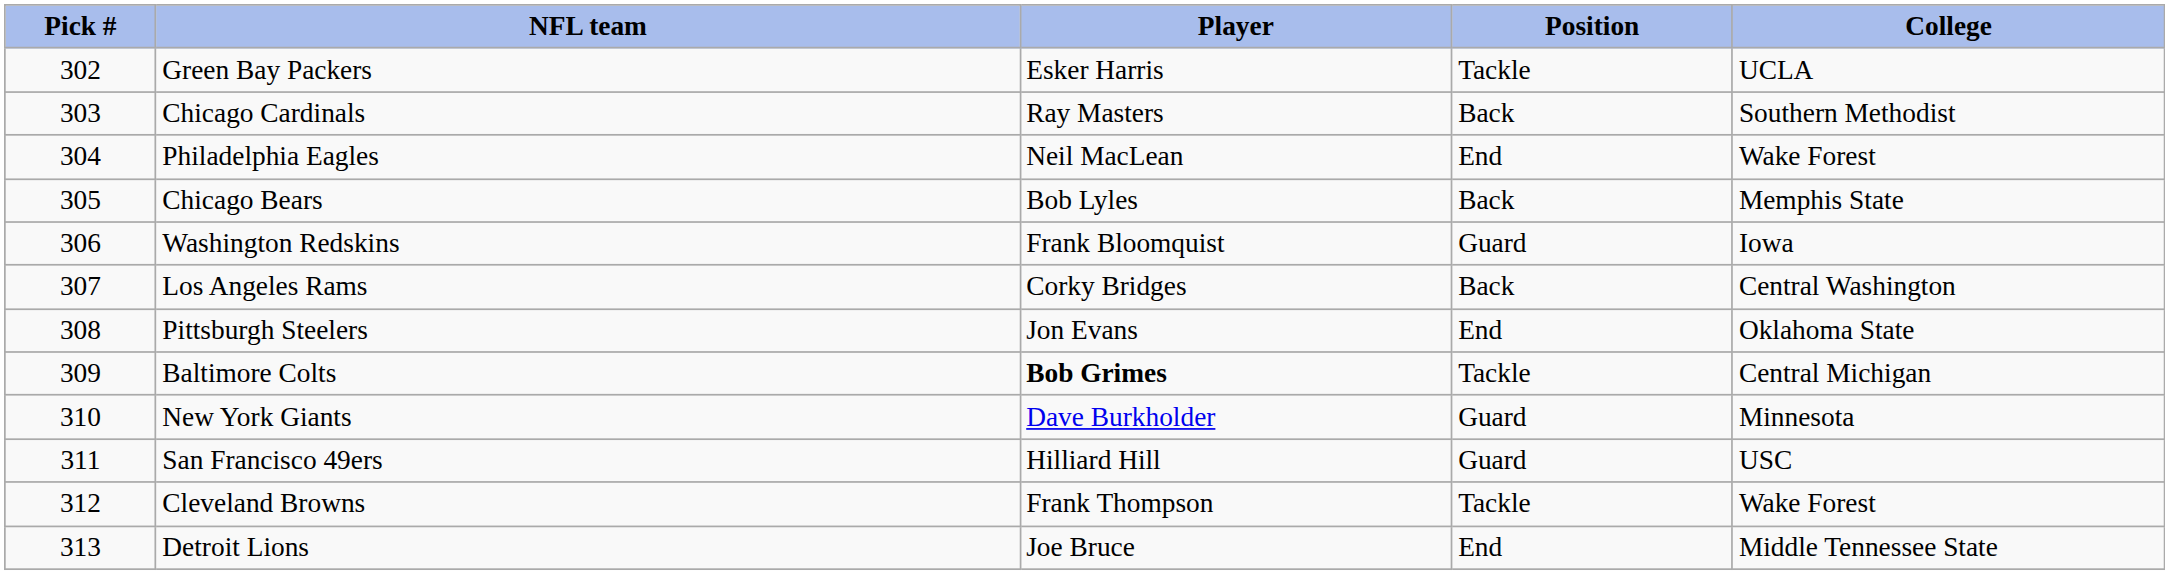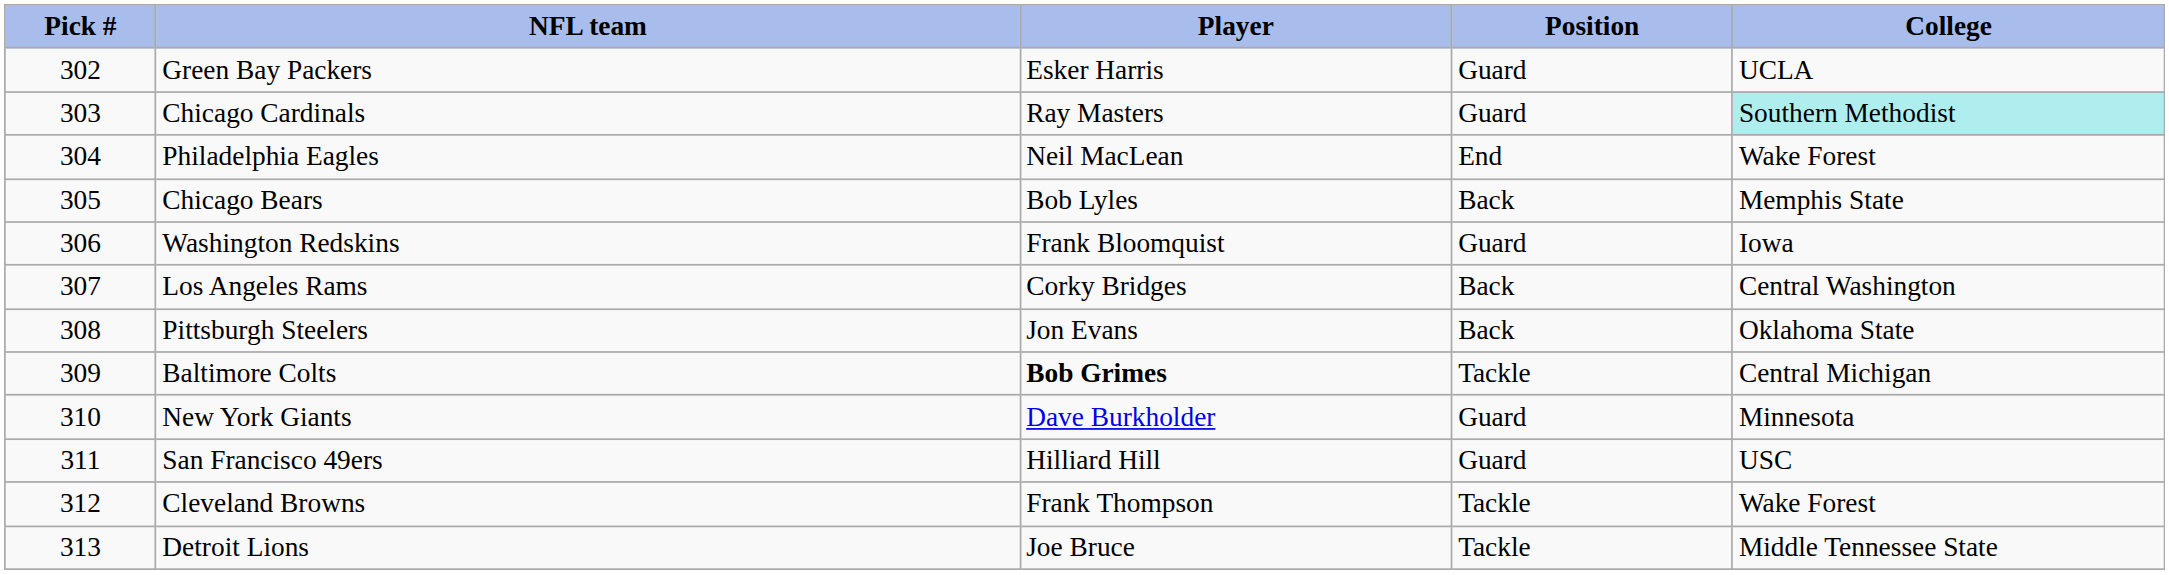Green Bay Packers | Position: Tackle -> Guard
Chicago Cardinals | Position: Back -> Guard
Chicago Cardinals | College: no background -> paleturquoise background
Pittsburgh Steelers | Position: End -> Back
Detroit Lions | Position: End -> Tackle
